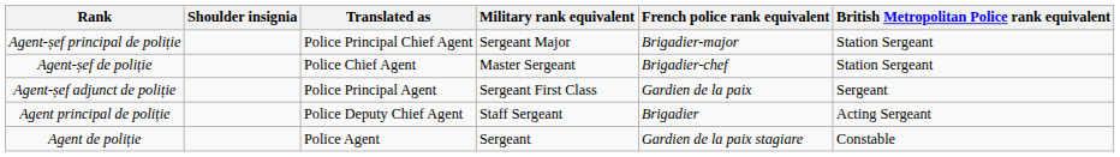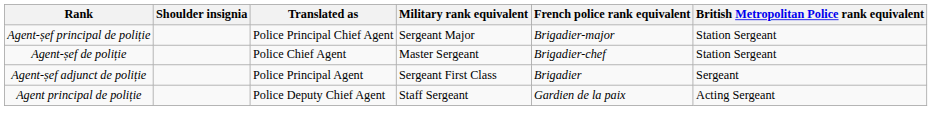Agent-șef adjunct de poliție | French police rank equivalent: Gardien de la paix -> Brigadier
Agent principal de poliție | French police rank equivalent: Brigadier -> Gardien de la paix
- row: Agent de poliție | Police Agent | Sergeant | Gardien de la paix stagiare | Constable
